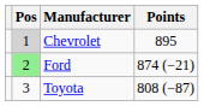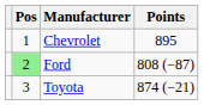Chevrolet | Pos: lightgrey background -> no background
Ford | Points: 874 (−21) -> 808 (−87)
Toyota | Points: 808 (−87) -> 874 (−21)
